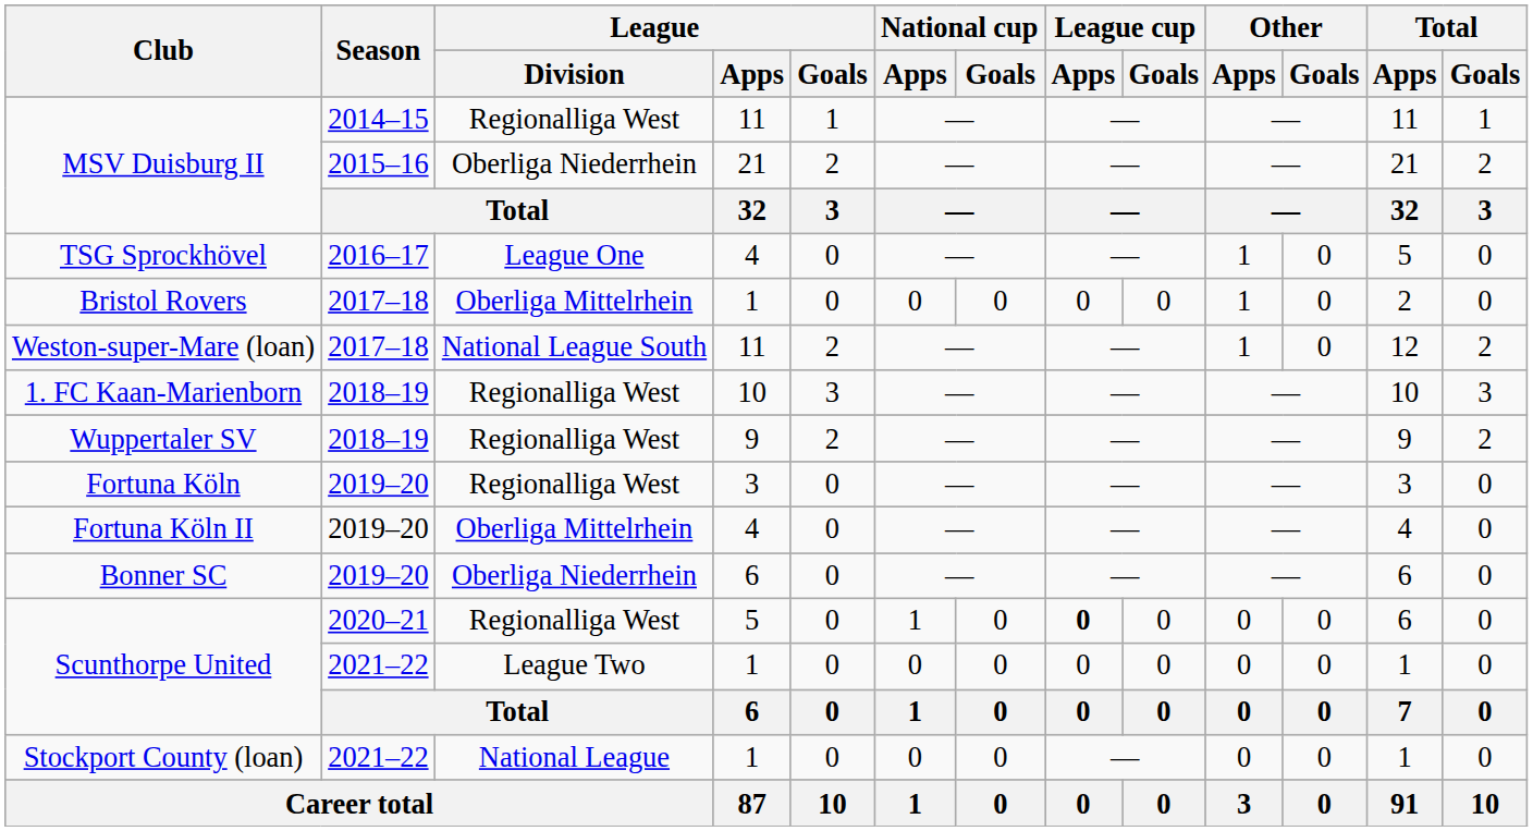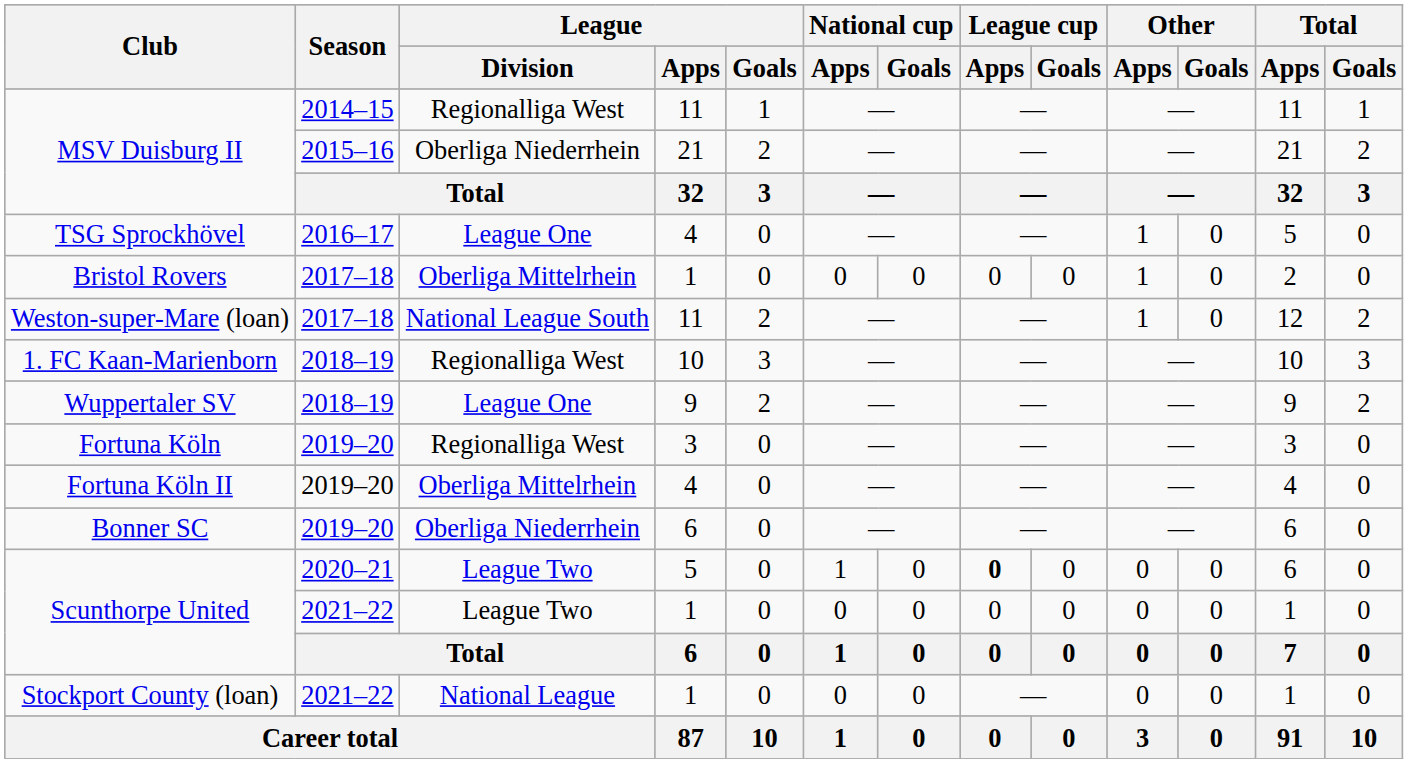Wuppertaler SV | League / Division: Regionalliga West -> League One
Scunthorpe United / 5 | League / Division: Regionalliga West -> League Two
